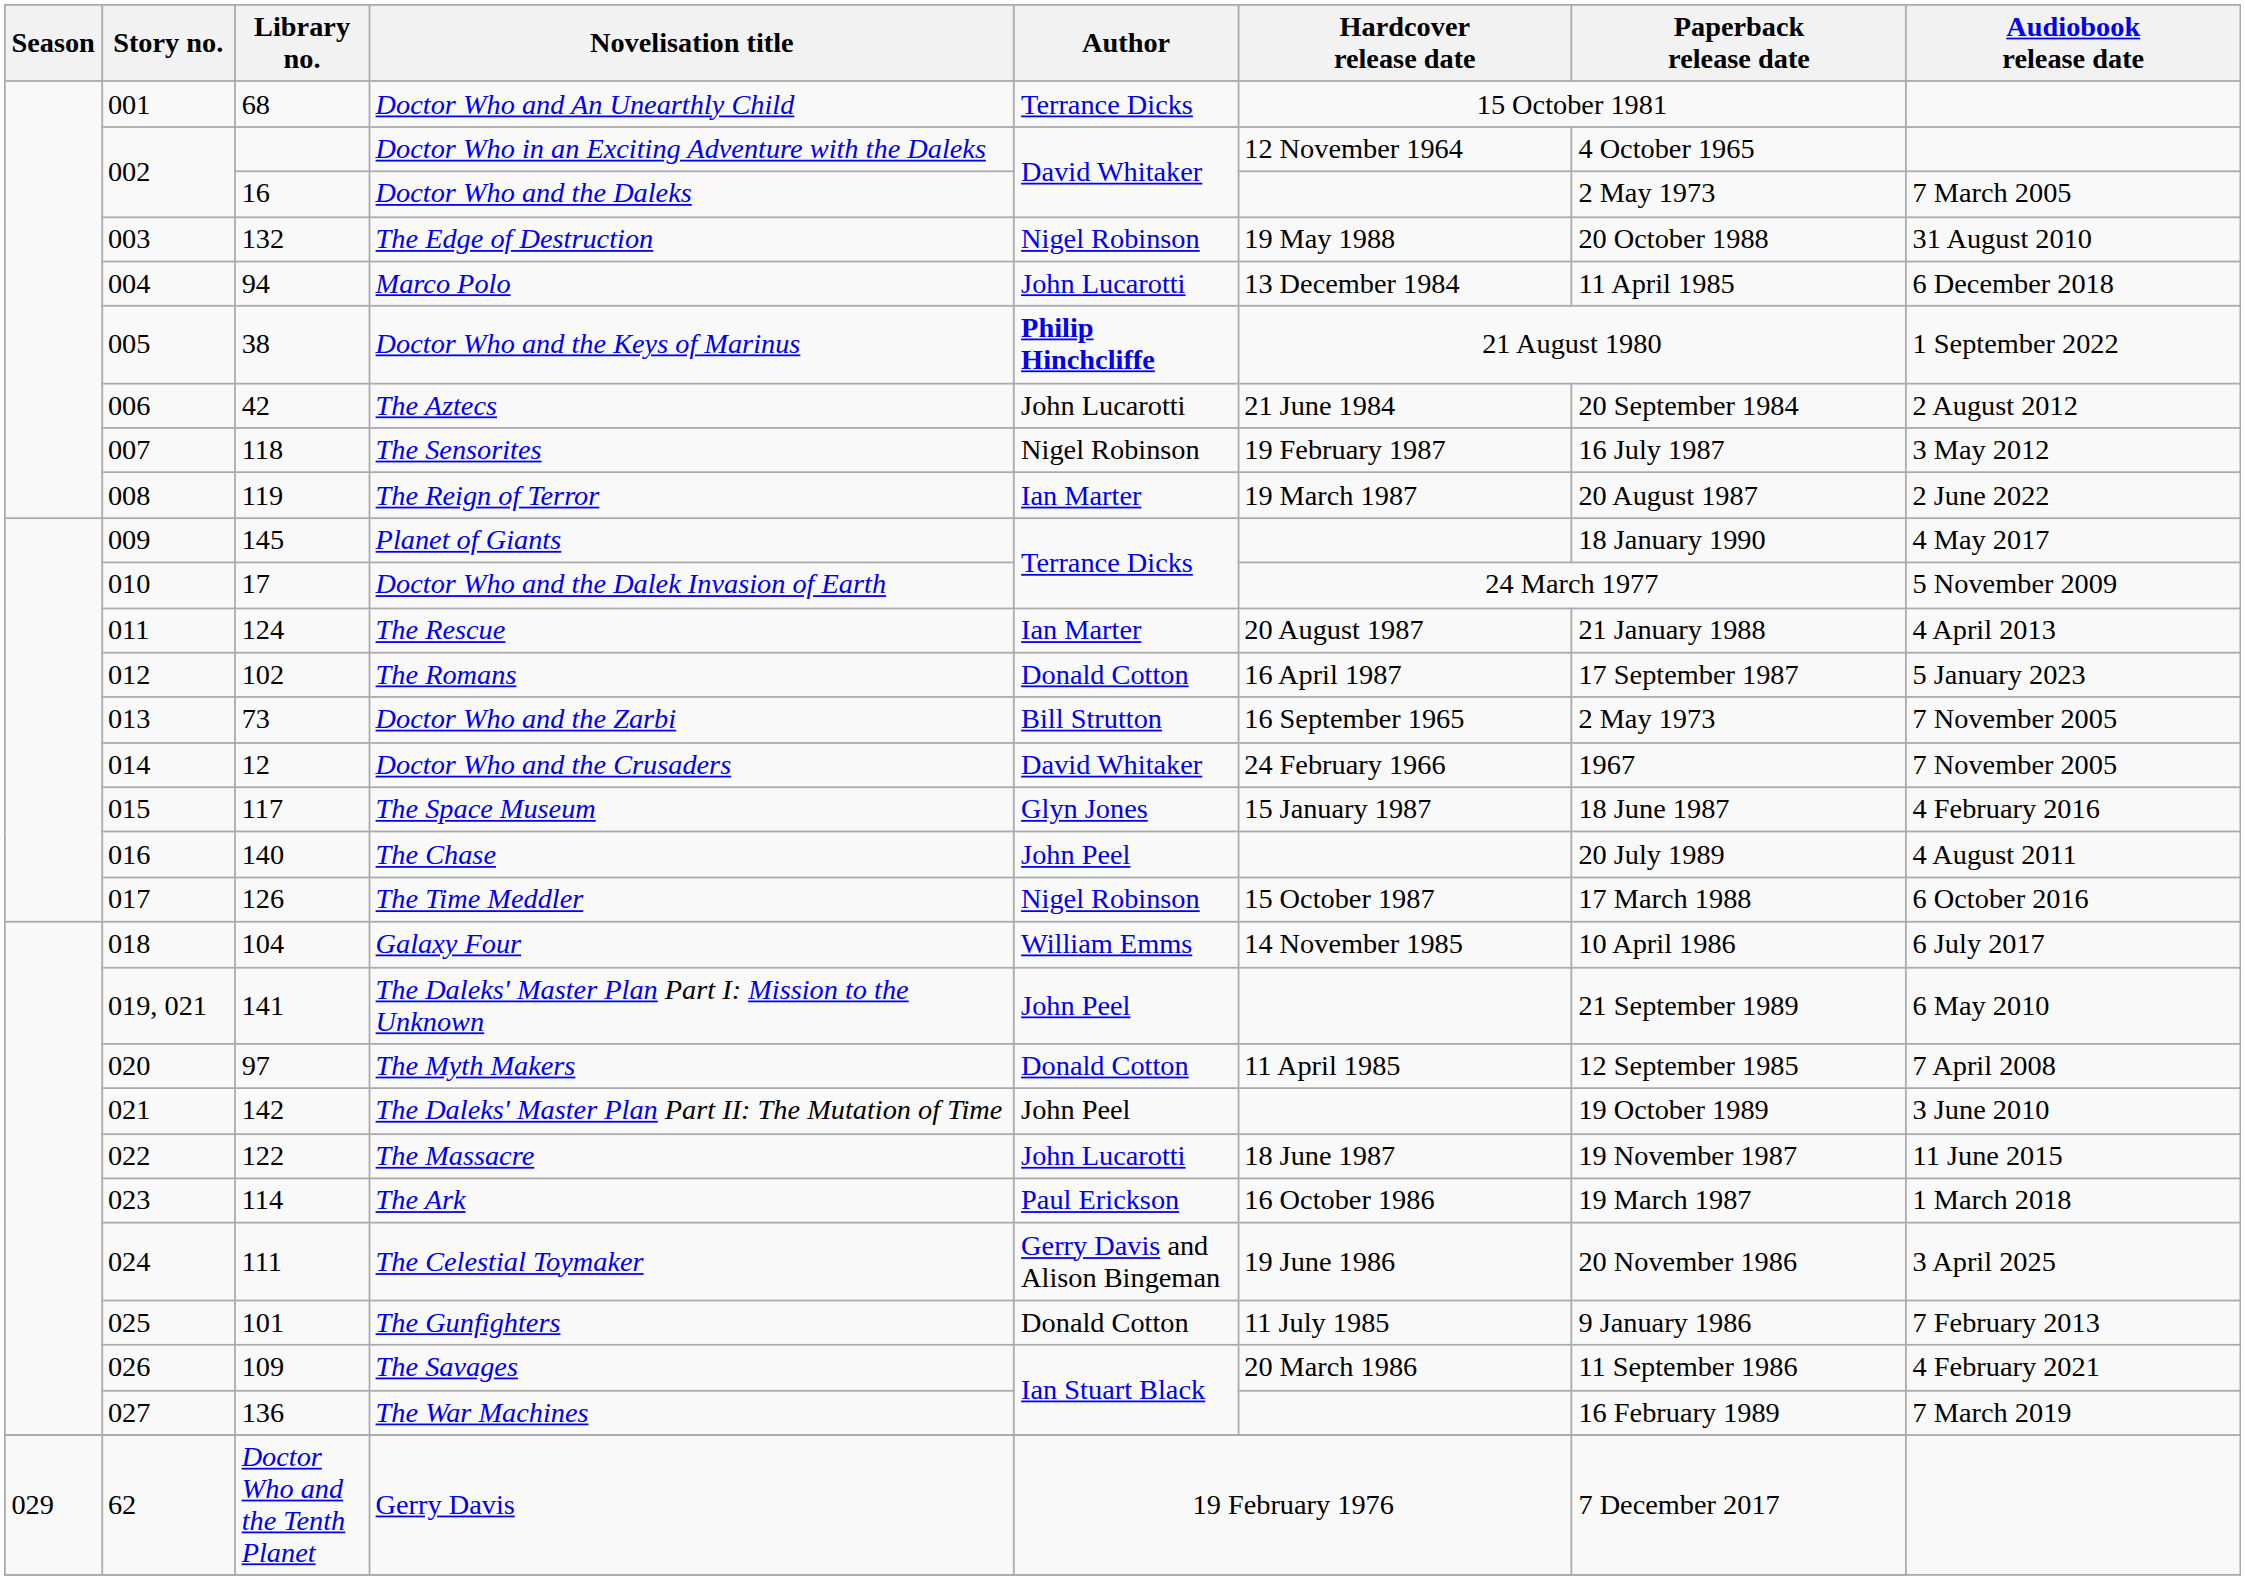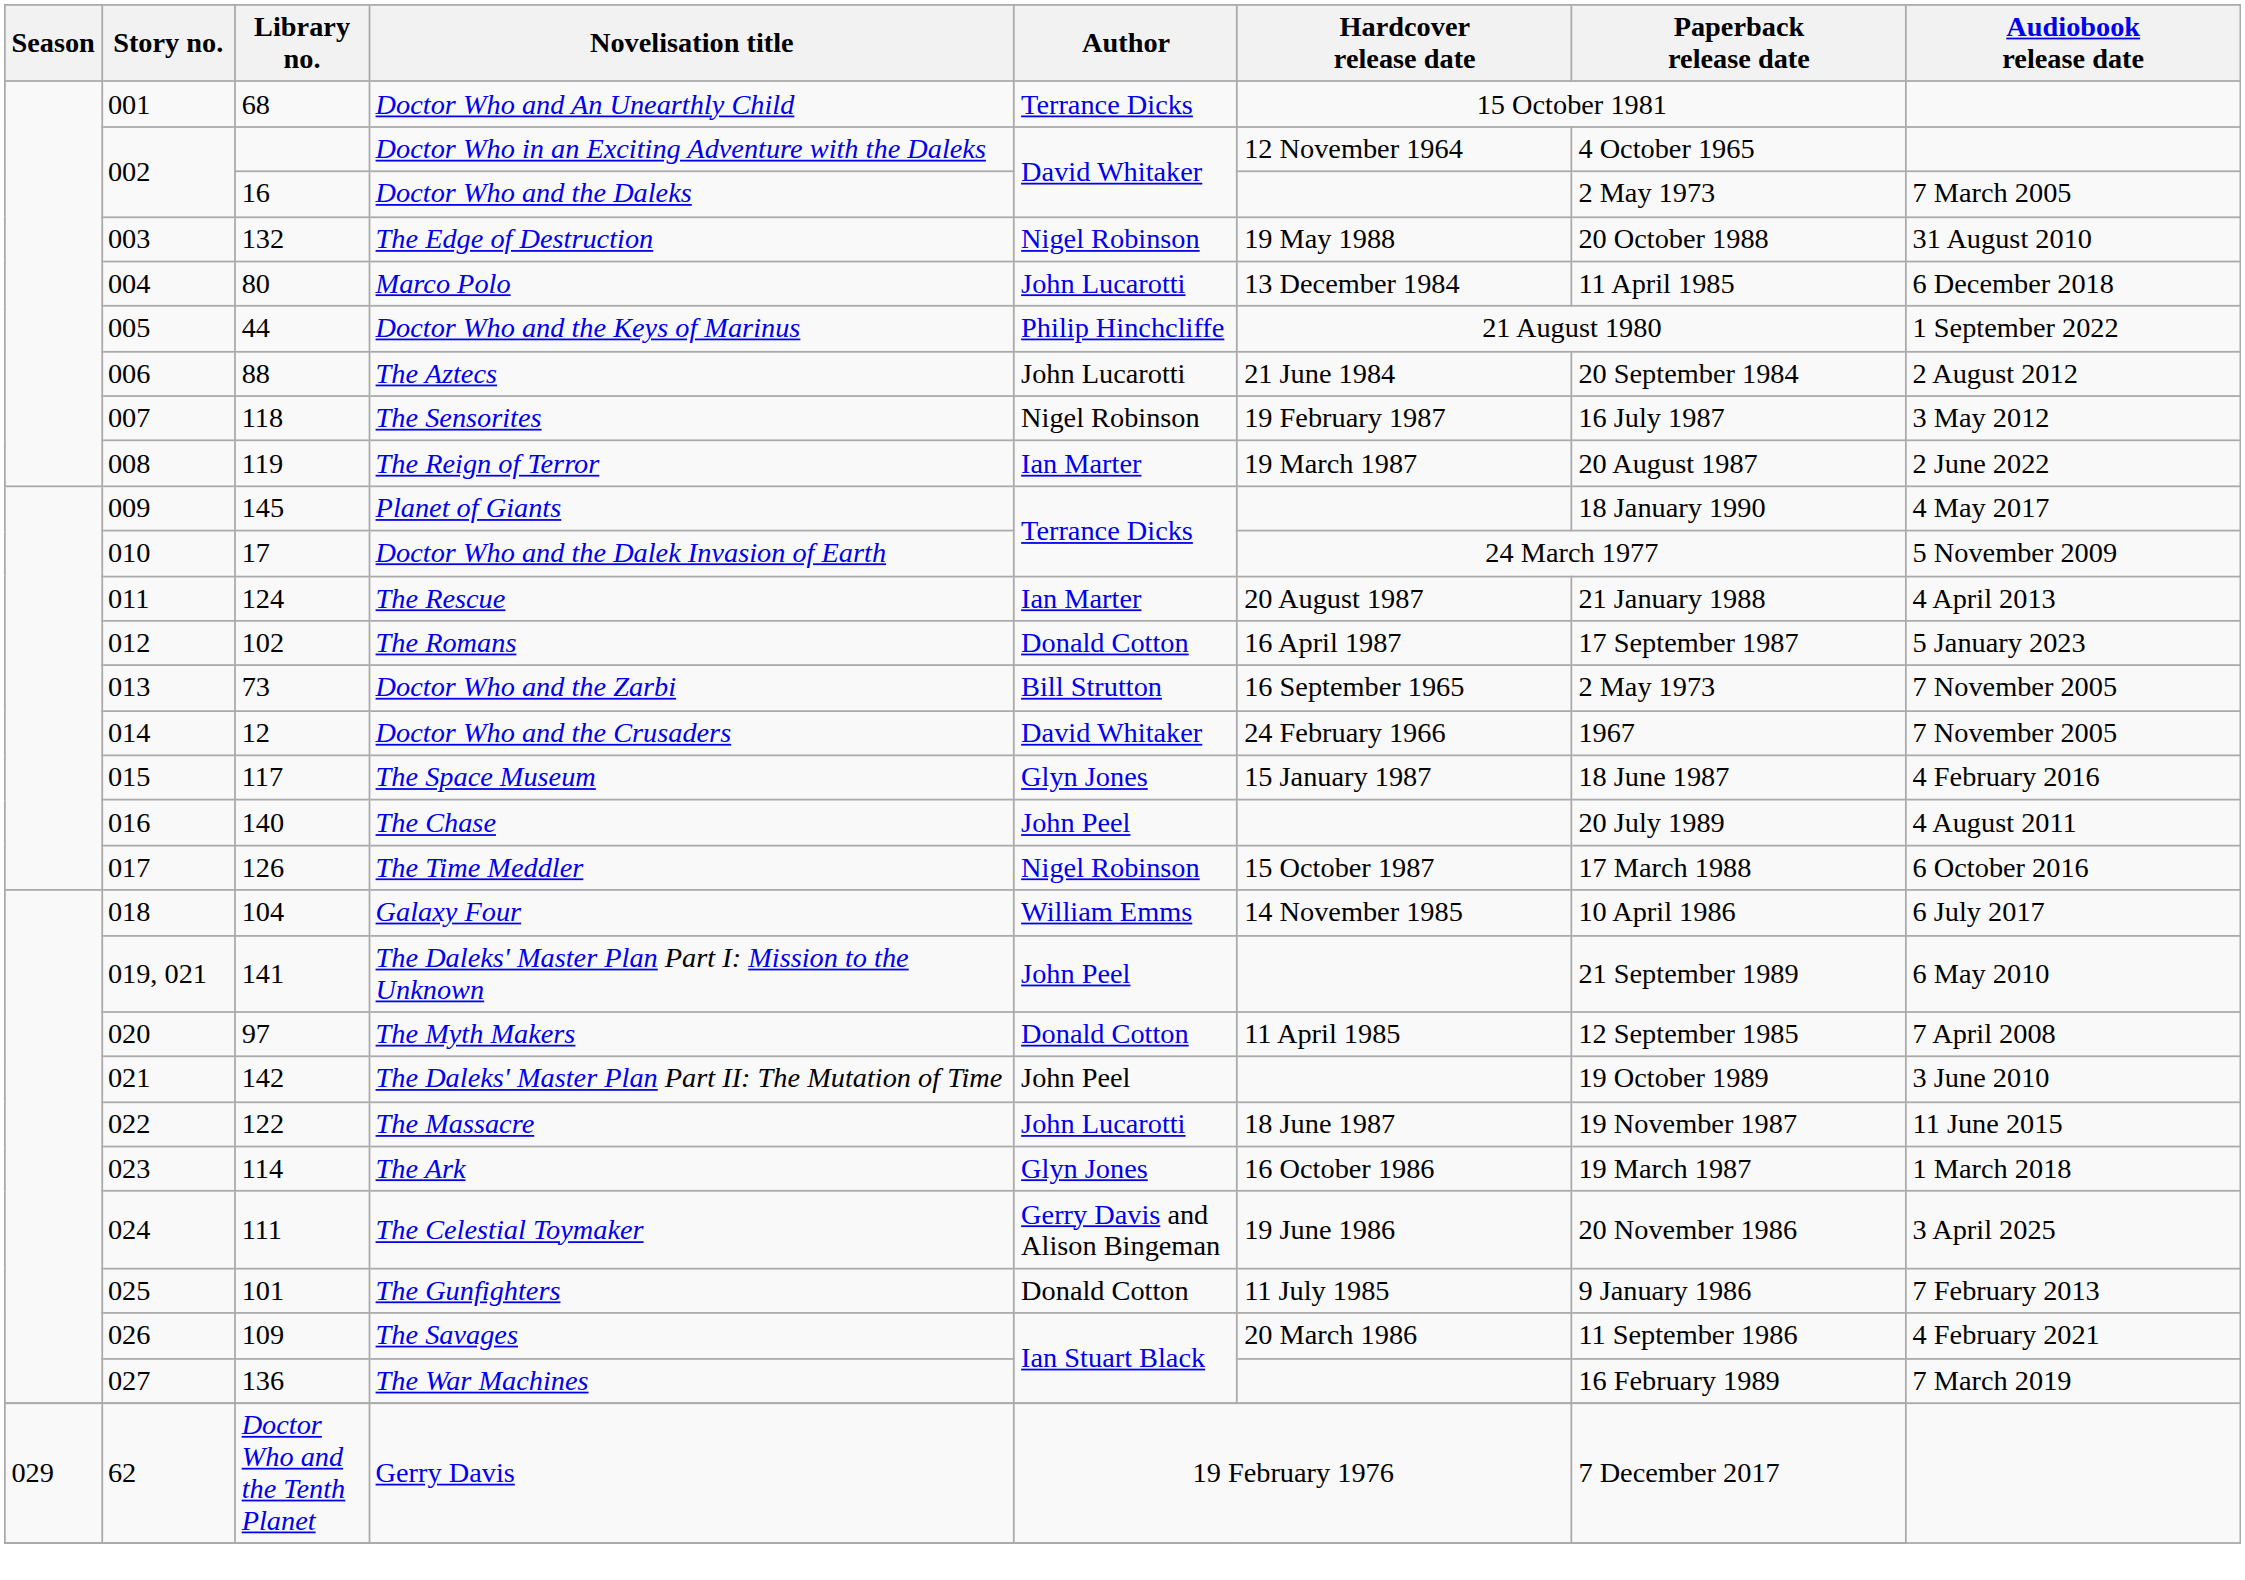Marco Polo | Library no.: 94 -> 80
Doctor Who and the Keys of Marinus | Library no.: 38 -> 44
Doctor Who and the Keys of Marinus | Author: bold -> normal
The Aztecs | Library no.: 42 -> 88
The Ark | Author: Paul Erickson -> Glyn Jones
